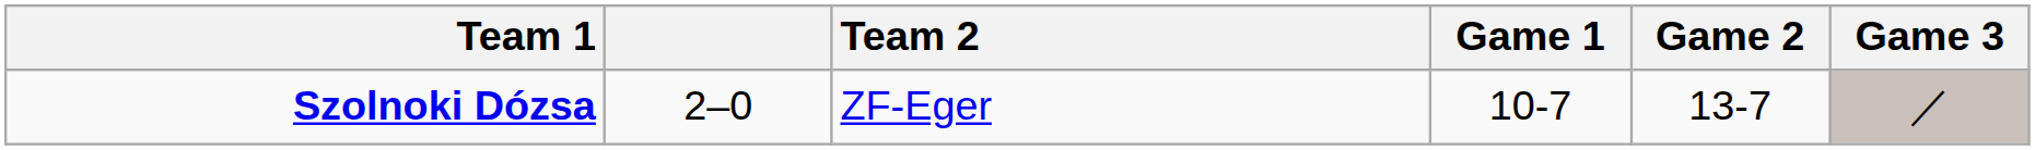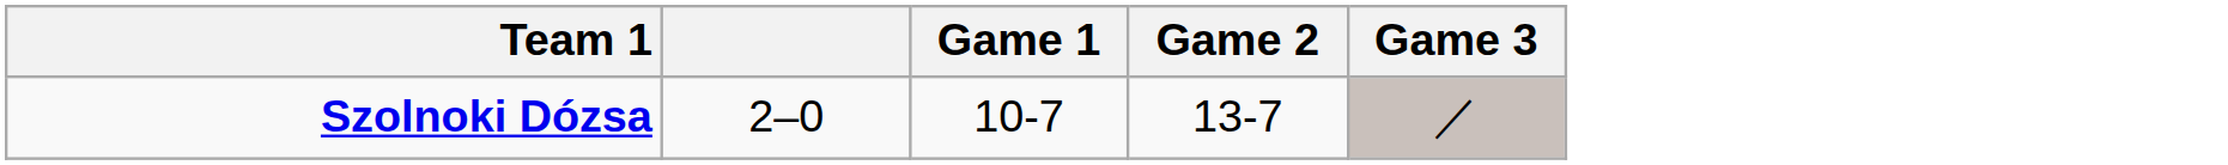- column: Team 2 | ZF-Eger
